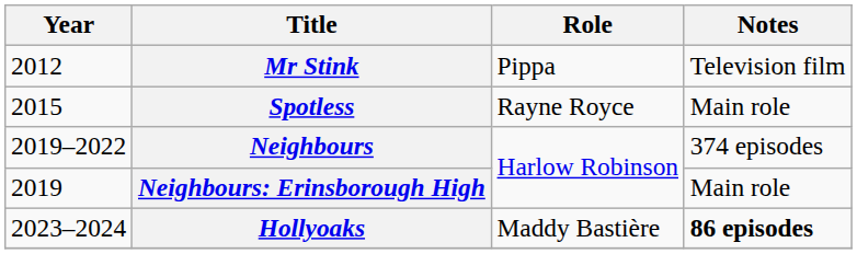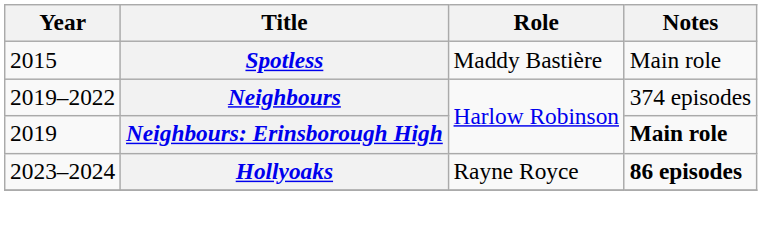- row: 2012 | Mr Stink | Pippa | Television film
Spotless | Role: Rayne Royce -> Maddy Bastière
Neighbours: Erinsborough High | Notes: normal -> bold
Hollyoaks | Role: Maddy Bastière -> Rayne Royce
